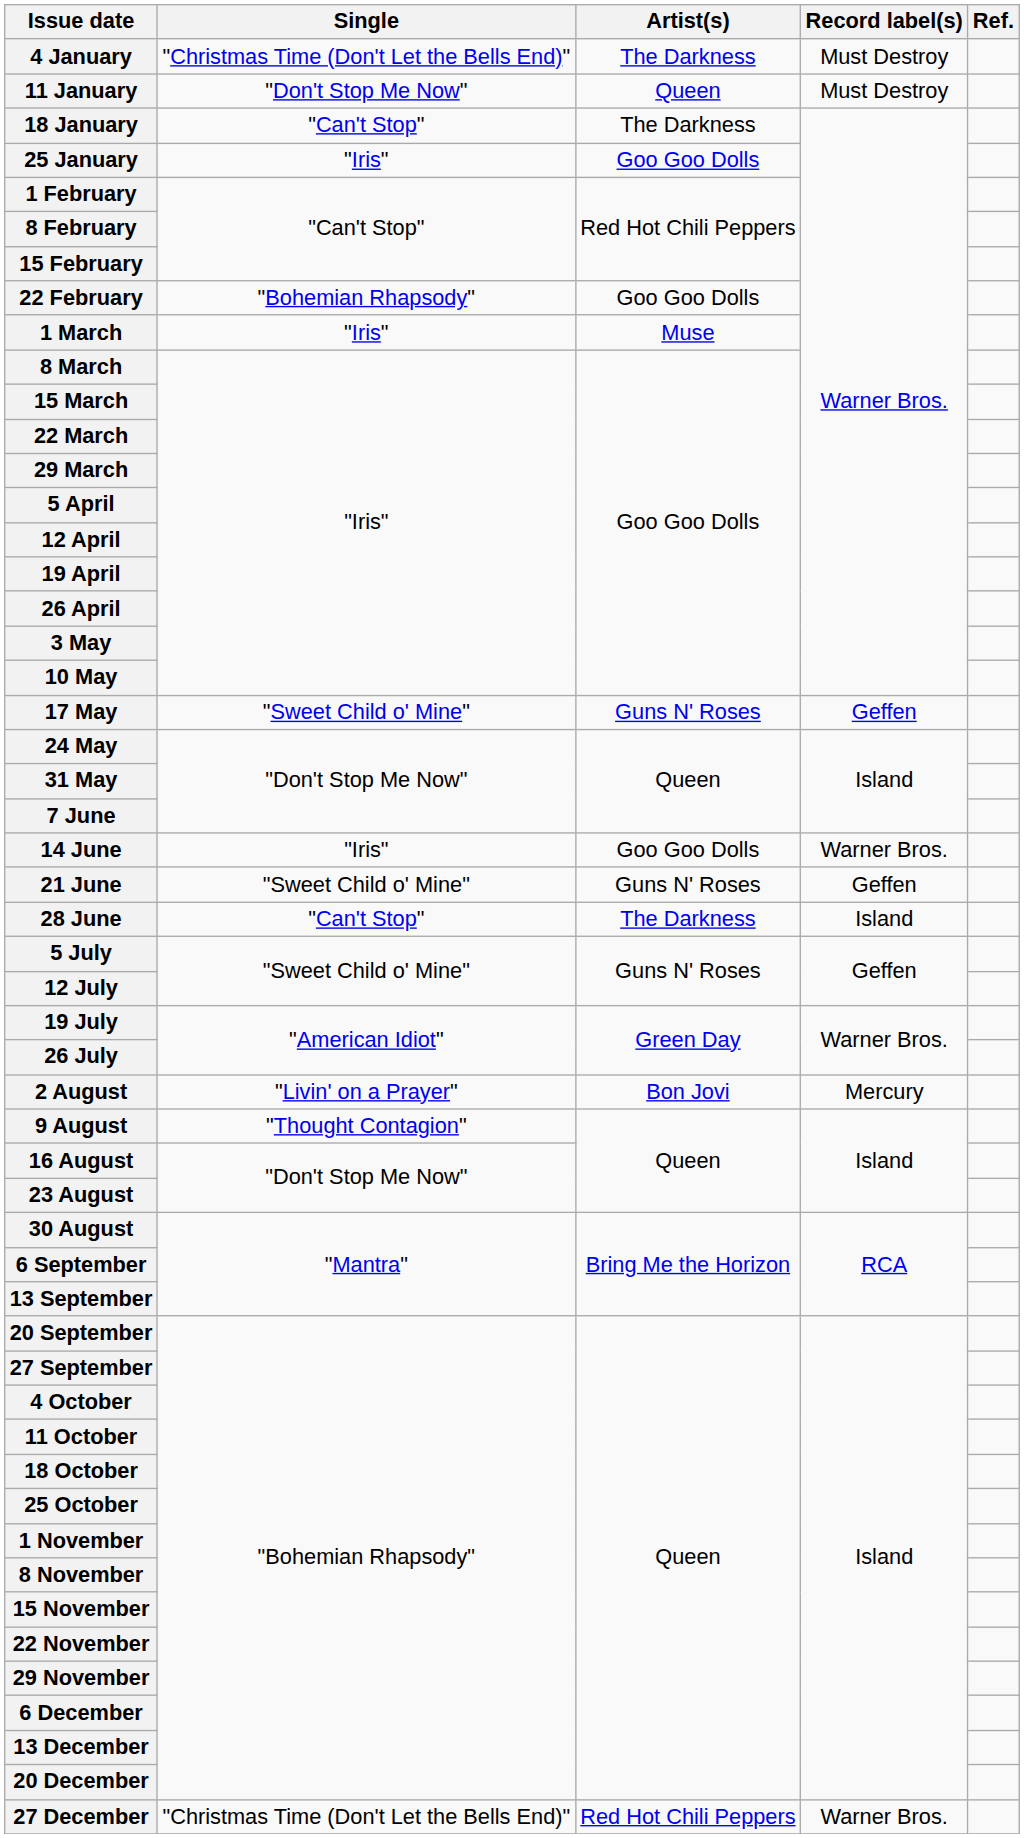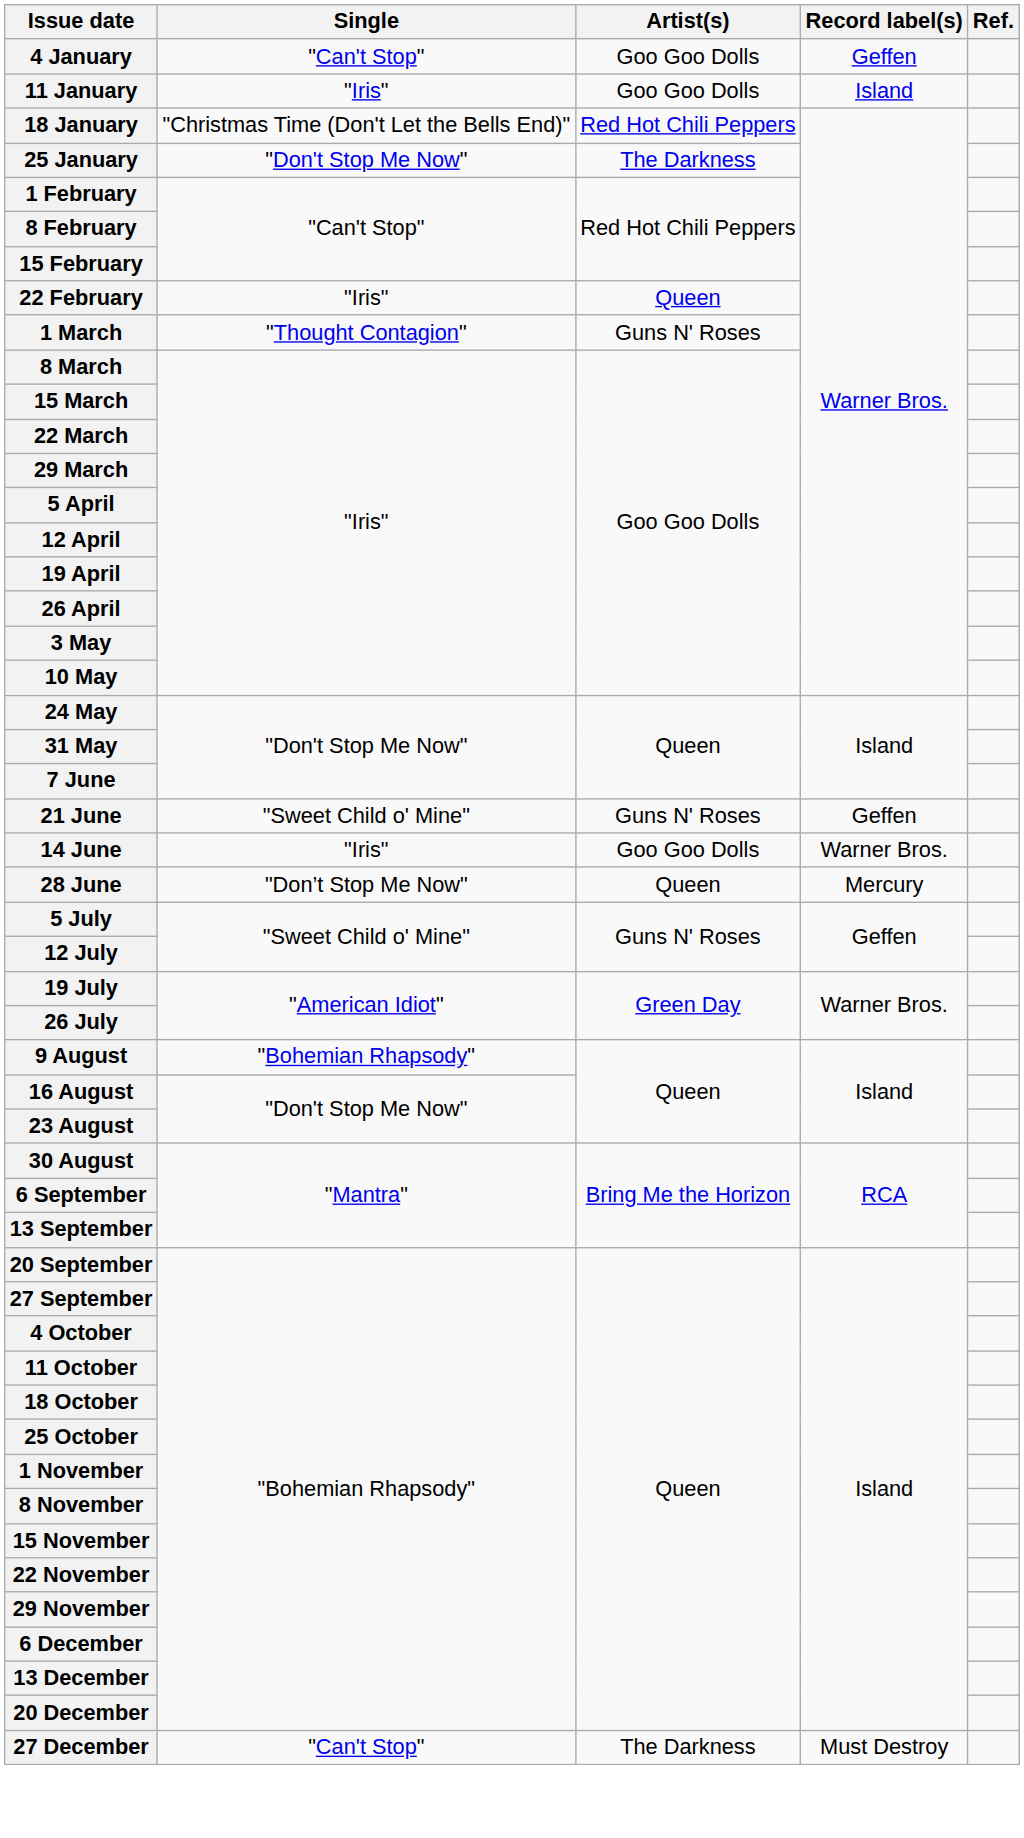4 January | Single: "Christmas Time (Don't Let the Bells End)" -> "Can't Stop"
4 January | Artist(s): The Darkness -> Goo Goo Dolls
4 January | Record label(s): Must Destroy -> Geffen
11 January | Single: "Don't Stop Me Now" -> "Iris"
11 January | Artist(s): Queen -> Goo Goo Dolls
11 January | Record label(s): Must Destroy -> Island
18 January | Single: "Can't Stop" -> "Christmas Time (Don't Let the Bells End)"
18 January | Artist(s): The Darkness -> Red Hot Chili Peppers
25 January | Single: "Iris" -> "Don't Stop Me Now"
25 January | Artist(s): Goo Goo Dolls -> The Darkness
22 February | Single: "Bohemian Rhapsody" -> "Iris"
22 February | Artist(s): Goo Goo Dolls -> Queen
1 March | Single: "Iris" -> "Thought Contagion"
1 March | Artist(s): Muse -> Guns N' Roses
- row: 17 May | "Sweet Child o' Mine" | Guns N' Roses | Geffen
rows swapped: 14 June <-> 21 June
28 June | Single: "Can't Stop" -> "Don’t Stop Me Now"
28 June | Artist(s): The Darkness -> Queen
28 June | Record label(s): Island -> Mercury
- row: 2 August | "Livin' on a Prayer" | Bon Jovi | Mercury
9 August | Single: "Thought Contagion" -> "Bohemian Rhapsody"
27 December | Single: "Christmas Time (Don't Let the Bells End)" -> "Can't Stop"
27 December | Artist(s): Red Hot Chili Peppers -> The Darkness
27 December | Record label(s): Warner Bros. -> Must Destroy
